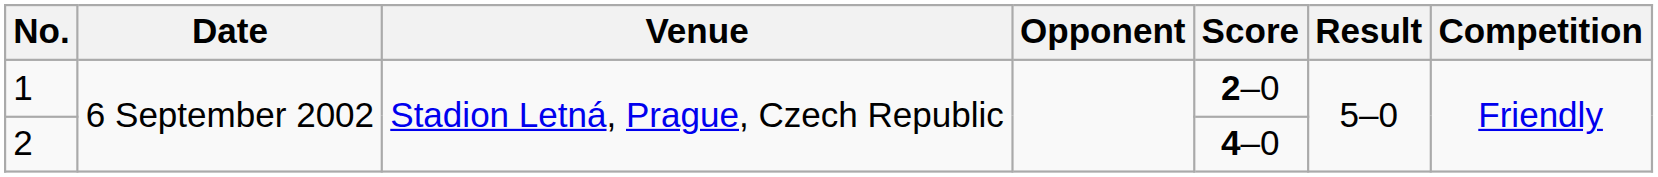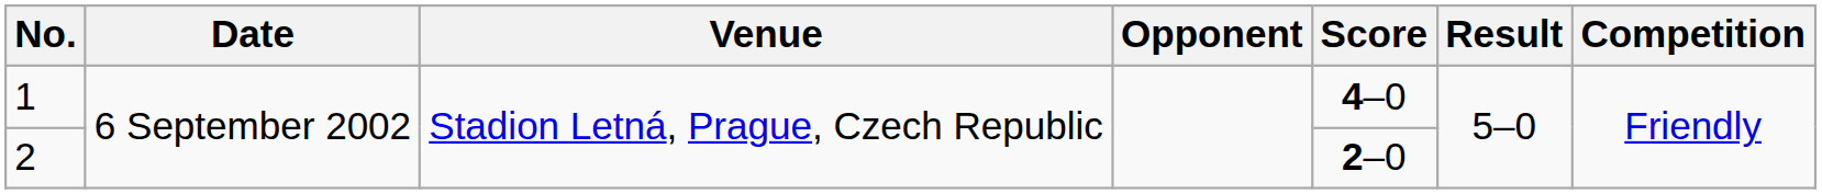1 | Score: 2–0 -> 4–0
2 | Score: 4–0 -> 2–0
